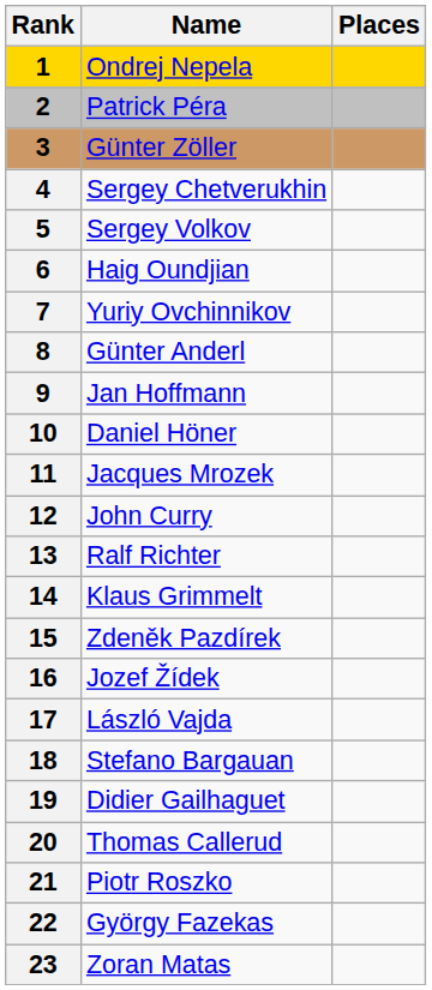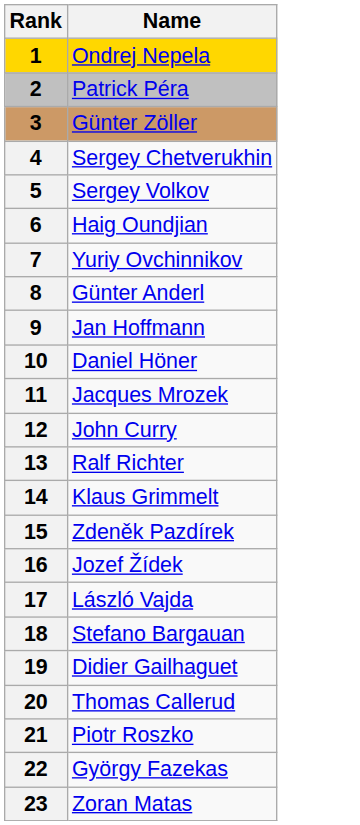- column: Places
